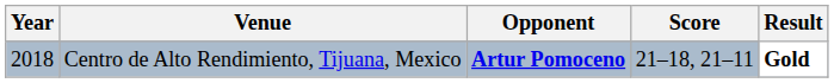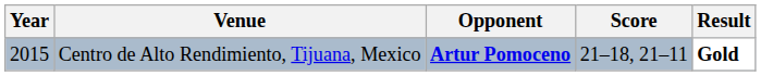Centro de Alto Rendimiento, Tijuana, Mexico | Year: 2018 -> 2015
